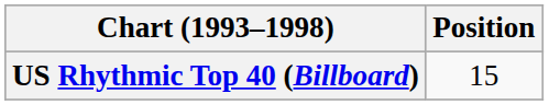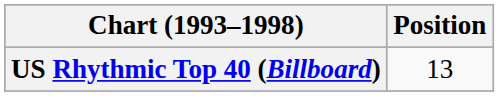US Rhythmic Top 40 (Billboard) | Position: 15 -> 13
